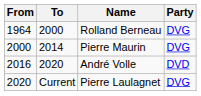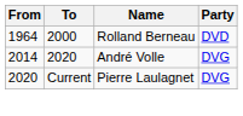Rolland Berneau | Party: DVG -> DVD
- row: 2000 | 2014 | Pierre Maurin | DVG
André Volle | From: 2016 -> 2014
André Volle | Party: DVD -> DVG
